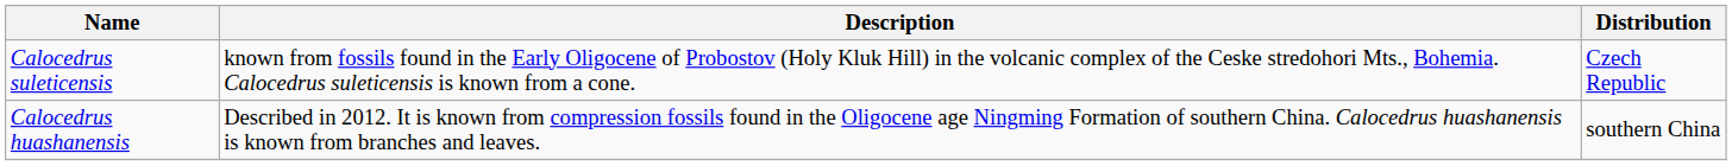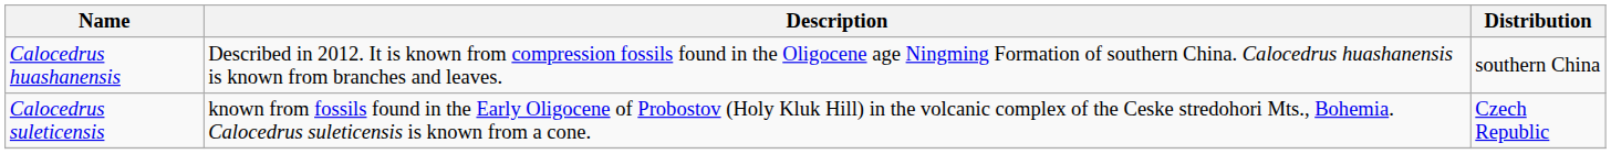rows swapped: Calocedrus huashanensis <-> Calocedrus suleticensis
